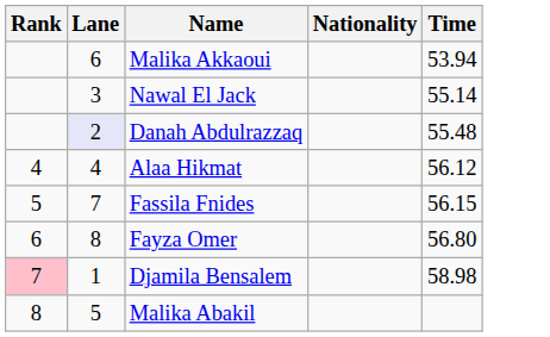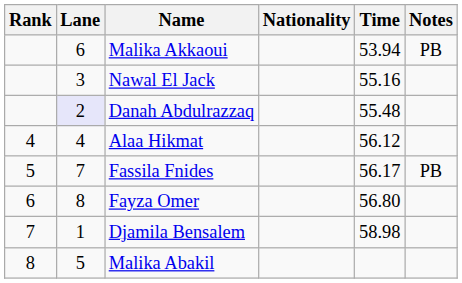+ column: Notes | PB | PB
Nawal El Jack | Time: 55.14 -> 55.16
Fassila Fnides | Time: 56.15 -> 56.17
Djamila Bensalem | Rank: pink background -> no background
